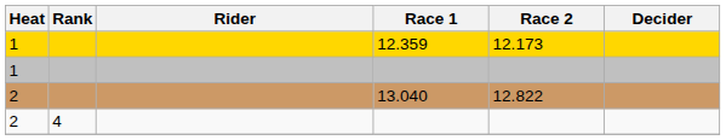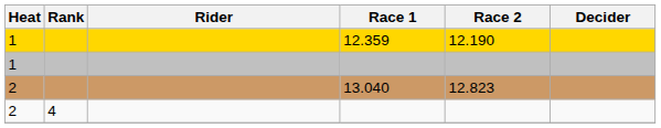12.359 | Race 2: 12.173 -> 12.190
13.040 | Race 2: 12.822 -> 12.823
